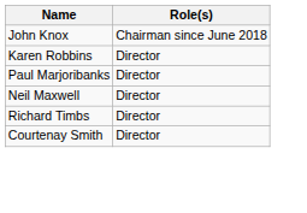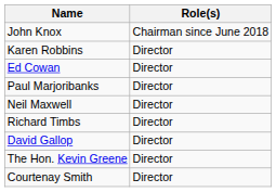+ row: Ed Cowan | Director
+ row: David Gallop | Director
+ row: The Hon. Kevin Greene | Director
